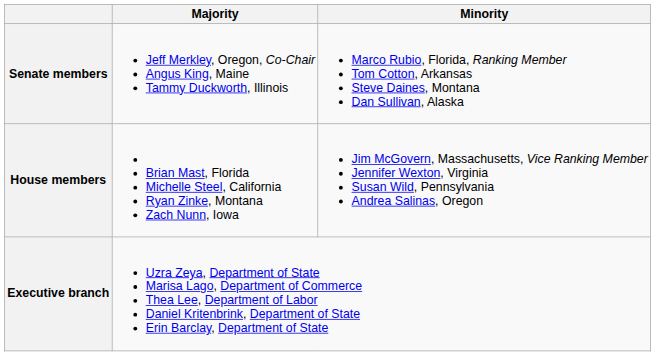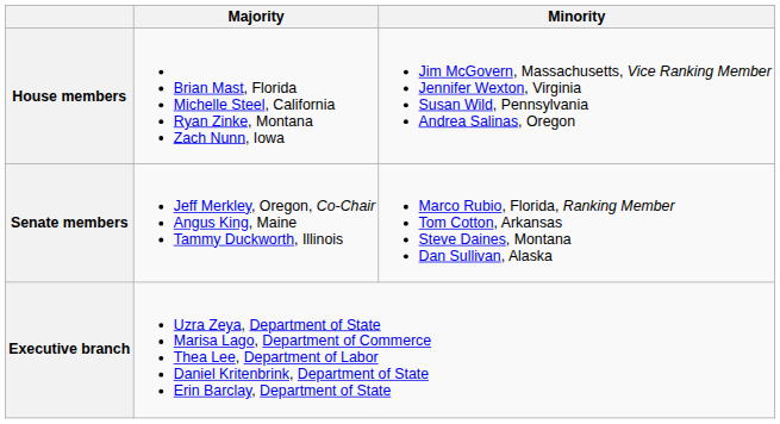rows swapped: Senate members <-> House members
